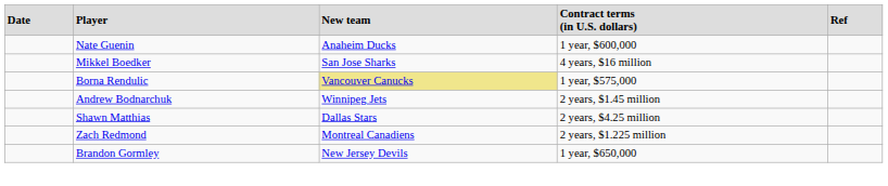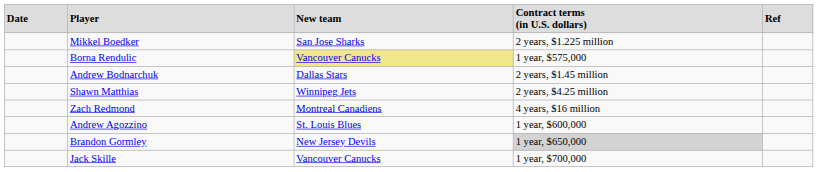- row: Nate Guenin | Anaheim Ducks | 1 year, $600,000
Mikkel Boedker | column 4: 4 years, $16 million -> 2 years, $1.225 million
Andrew Bodnarchuk | column 3: Winnipeg Jets -> Dallas Stars
Shawn Matthias | column 3: Dallas Stars -> Winnipeg Jets
Zach Redmond | column 4: 2 years, $1.225 million -> 4 years, $16 million
+ row: Andrew Agozzino | St. Louis Blues | 1 year, $600,000
Brandon Gormley | column 4: no background -> lightgrey background
+ row: Jack Skille | Vancouver Canucks | 1 year, $700,000
